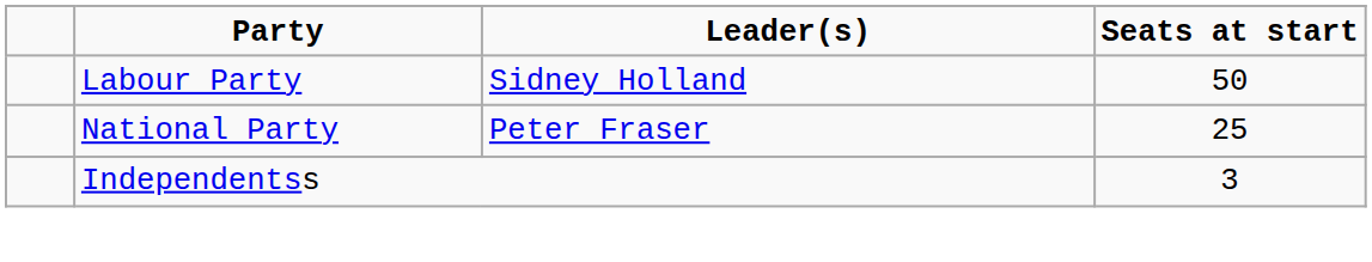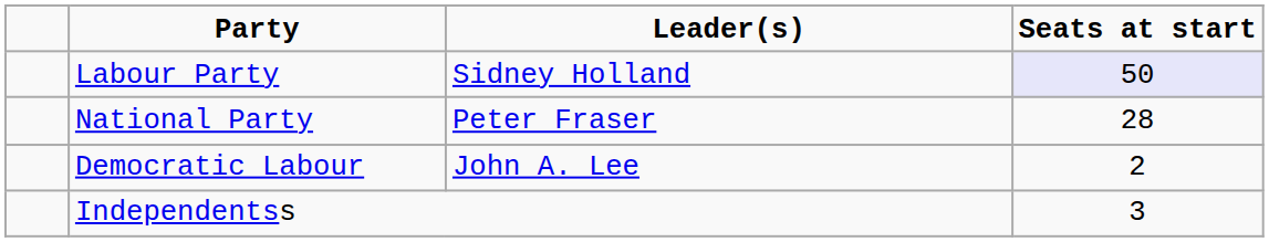Labour Party | Seats at start: no background -> lavender background
National Party | Seats at start: 25 -> 28
+ row: Democratic Labour | John A. Lee | 2
